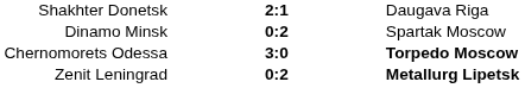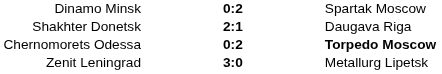rows swapped: Dinamo Minsk <-> Shakhter Donetsk
Chernomorets Odessa | column 2: 3:0 -> 0:2
Zenit Leningrad | column 2: 0:2 -> 3:0
Zenit Leningrad | column 3: bold -> normal
